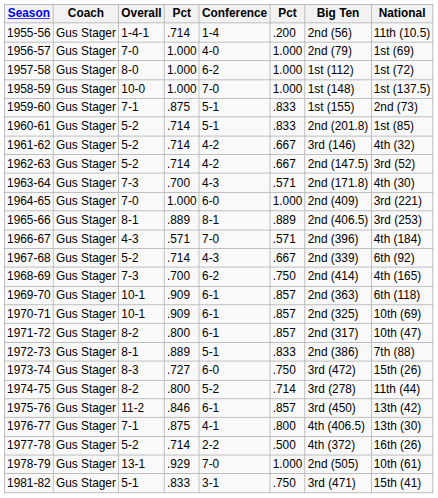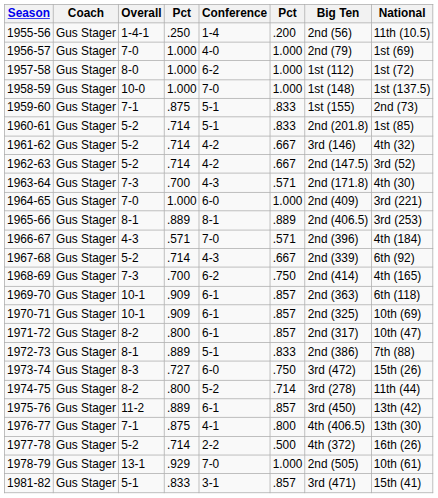1955-56 | column 4: .714 -> .250
1975-76 | column 4: .846 -> .889
1981-82 | column 6: .750 -> .857
